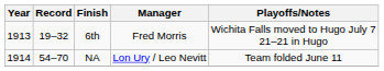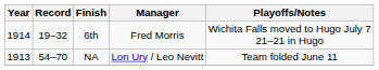6th | Year: 1913 -> 1914
NA | Year: 1914 -> 1913
